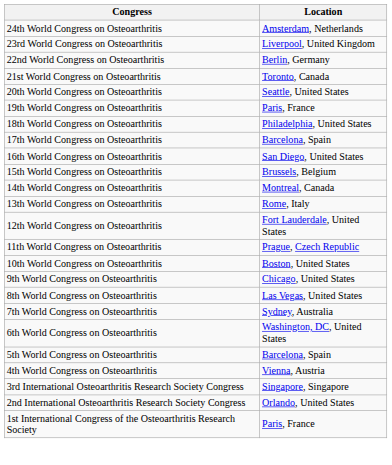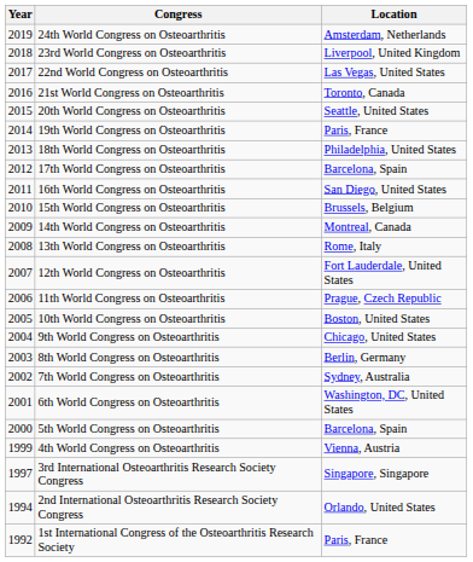+ column: Year | 2019 | 2018 | 2017 | 2016 | 2015 | 2014 | 2013 | 2012 | 2011 | 2010 | 2009 | 2008 | 2007 | 2006 | 2005 | 2004 | 2003 | 2002 | 2001 | 2000 | 1999 | 1997 | 1994 | 1992
22nd World Congress on Osteoarthritis | Location: Berlin, Germany -> Las Vegas, United States
8th World Congress on Osteoarthritis | Location: Las Vegas, United States -> Berlin, Germany
